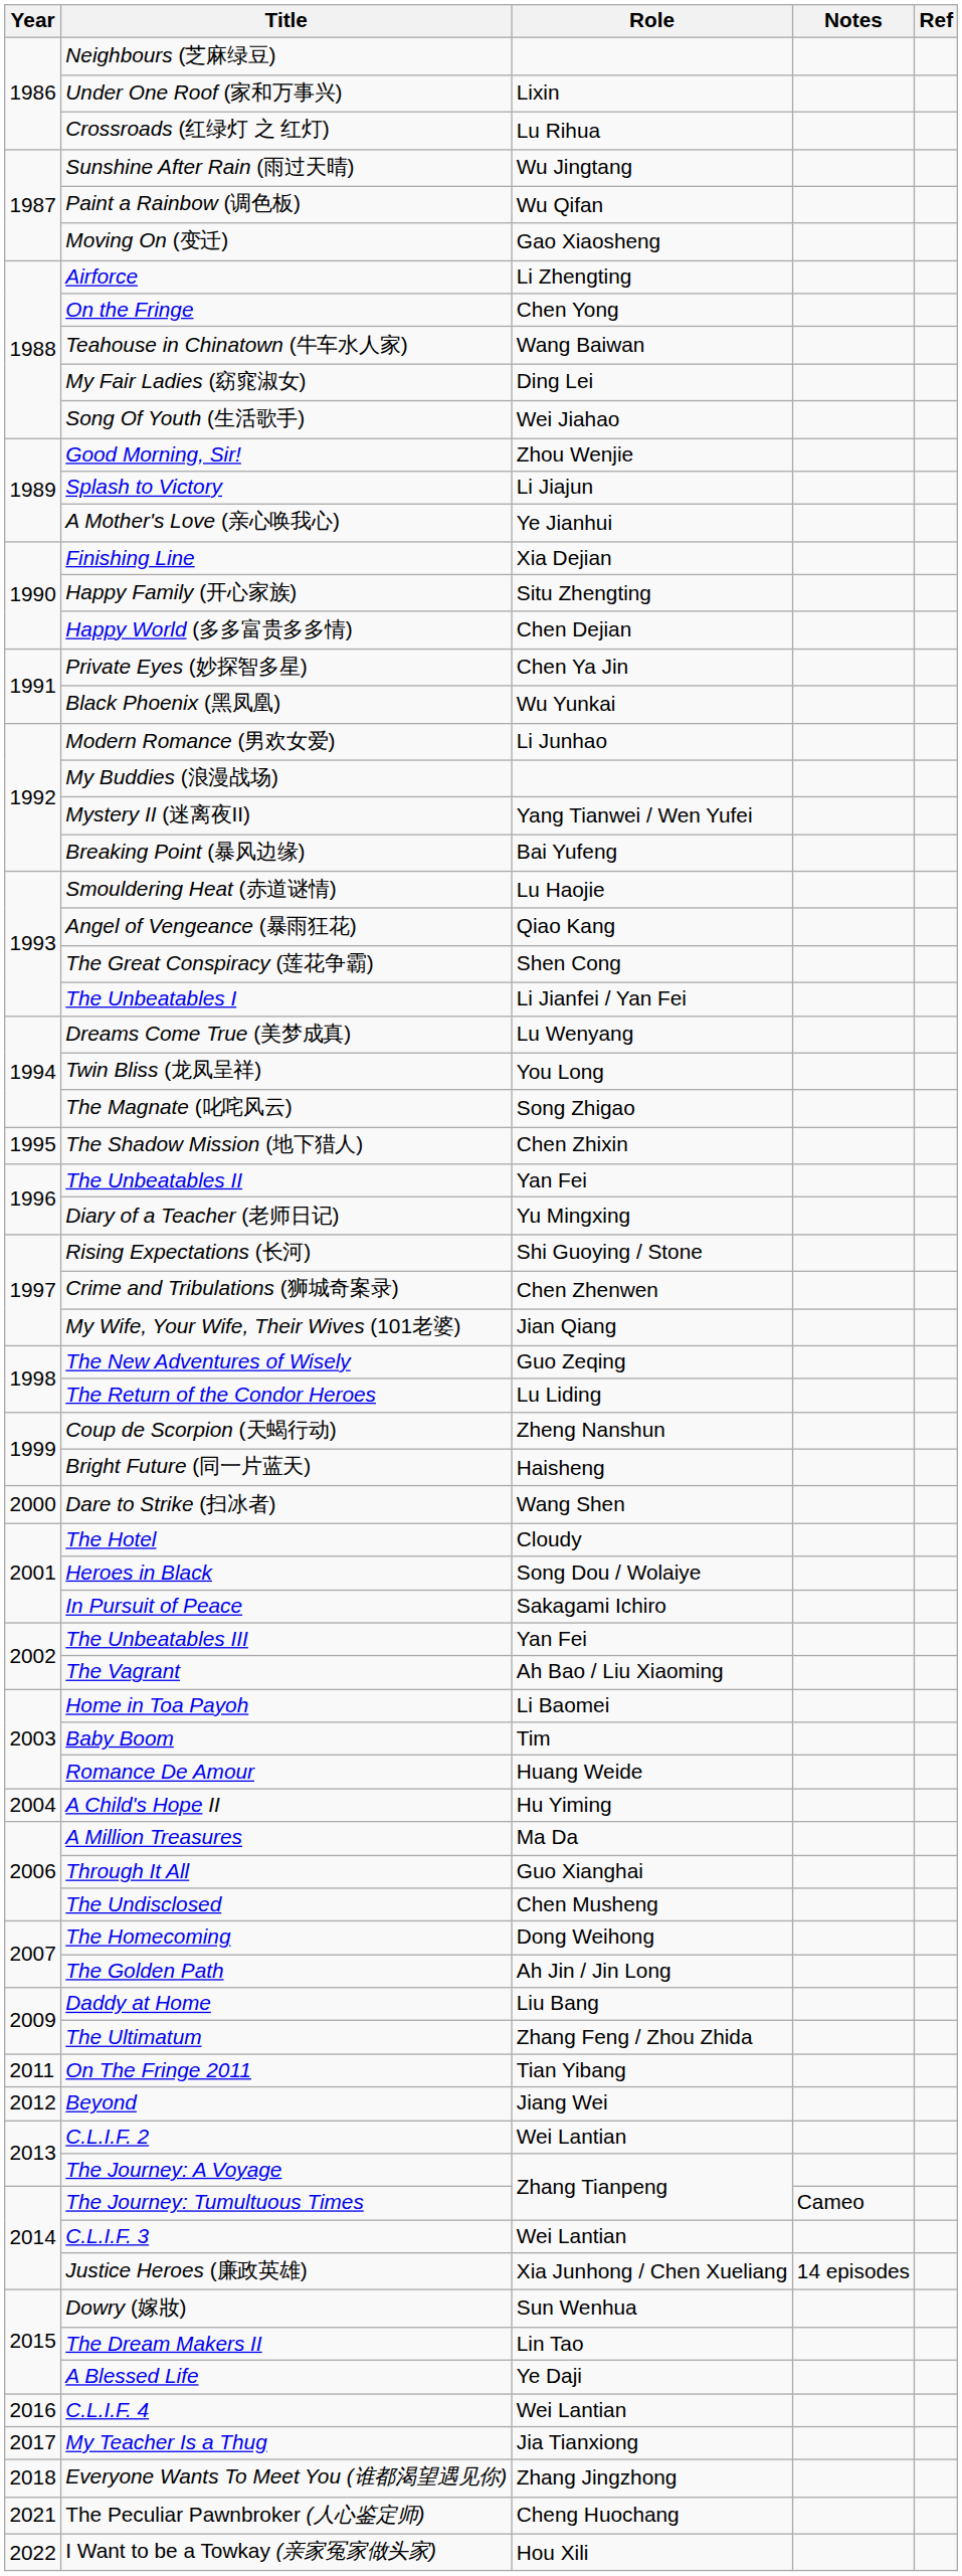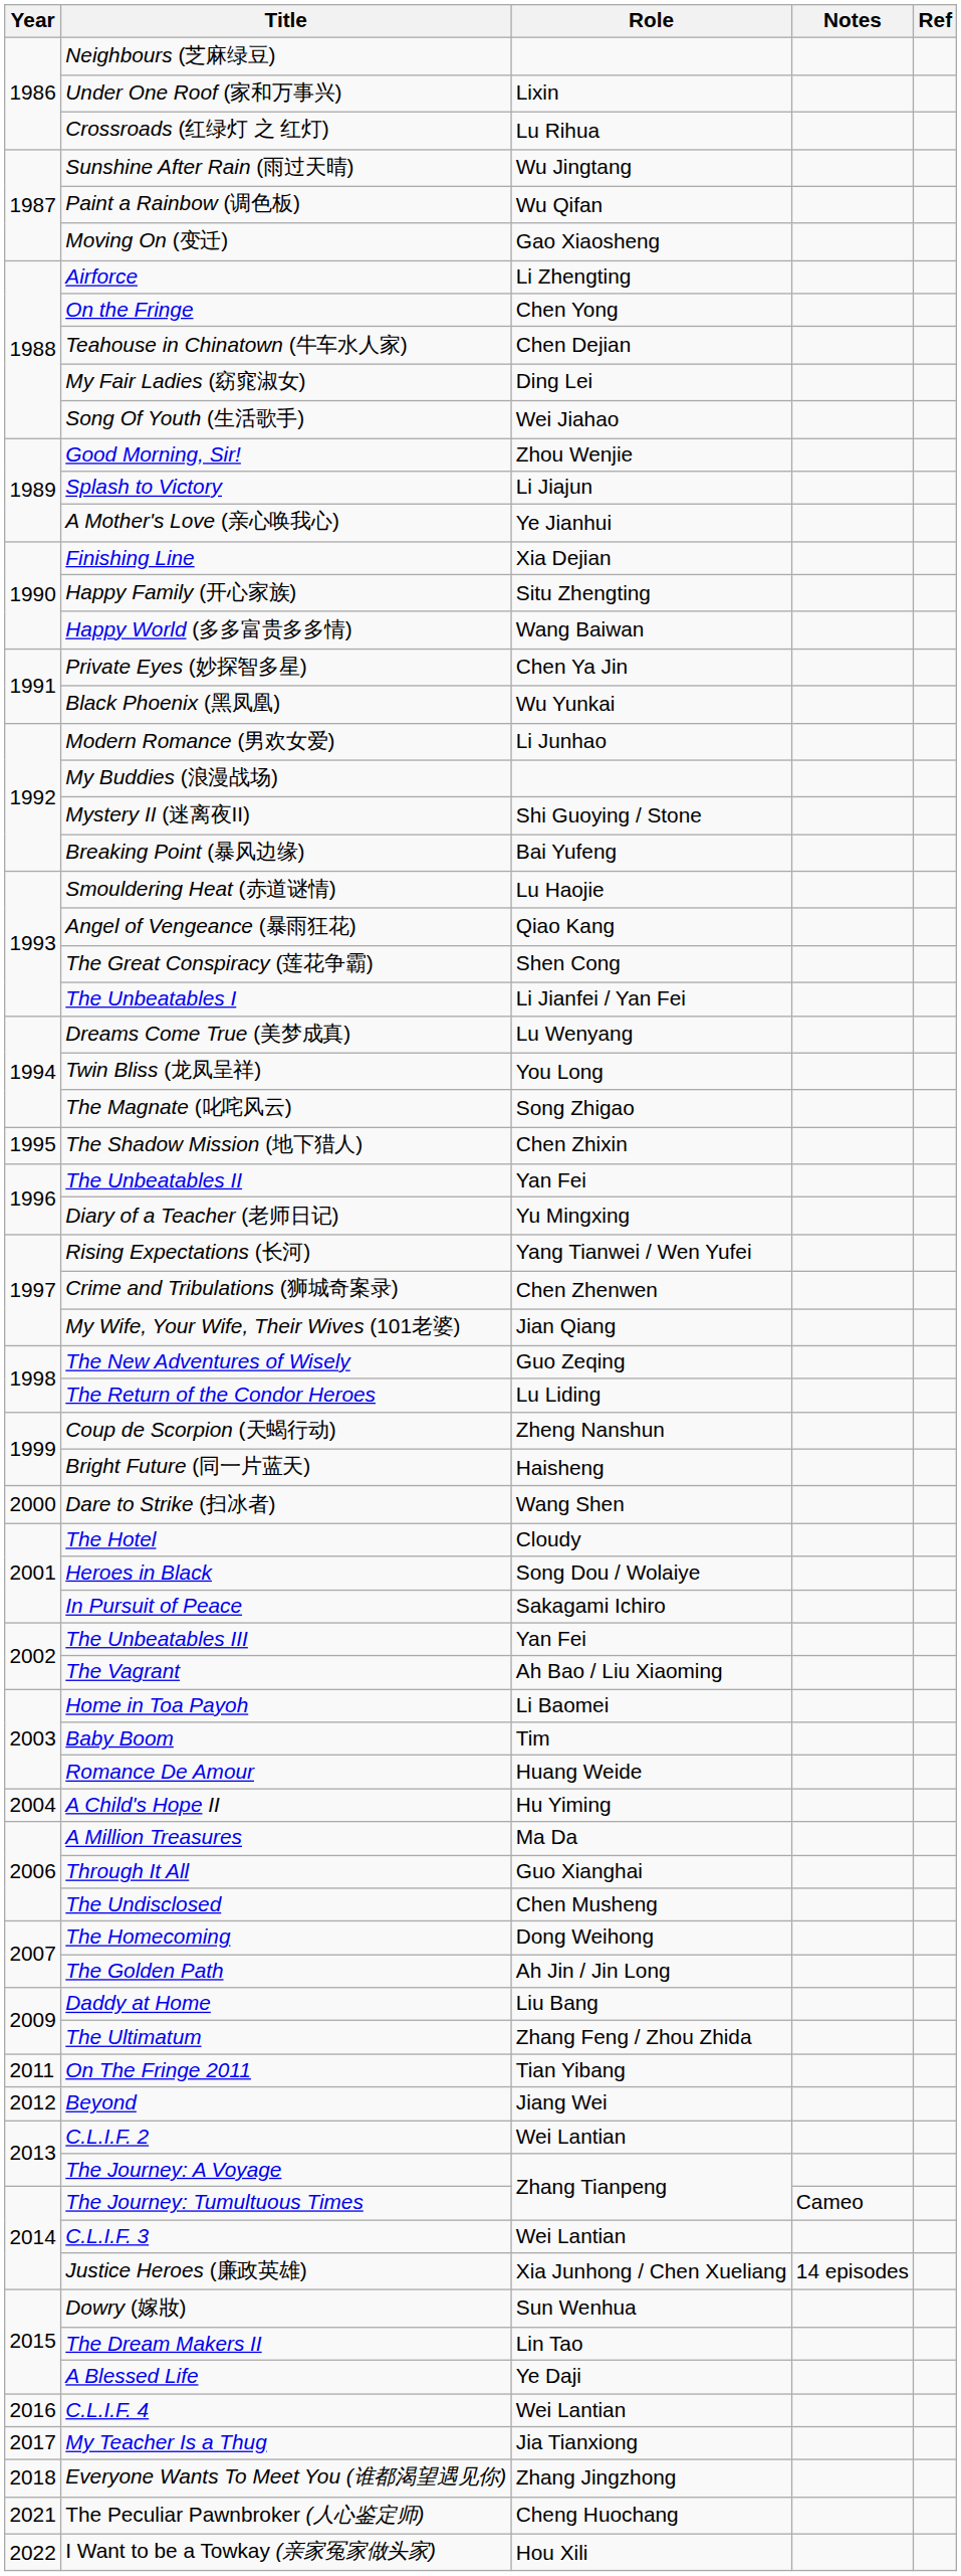Teahouse in Chinatown (牛车水人家) | Role: Wang Baiwan -> Chen Dejian
Happy World (多多富贵多多情) | Role: Chen Dejian -> Wang Baiwan
Mystery II (迷离夜II) | Role: Yang Tianwei / Wen Yufei -> Shi Guoying / Stone
Rising Expectations (长河) | Role: Shi Guoying / Stone -> Yang Tianwei / Wen Yufei
